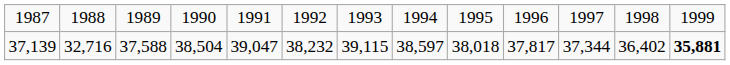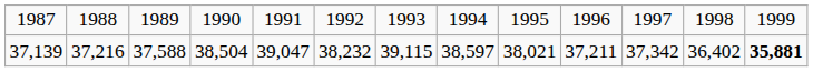37,139 | column 2: 32,716 -> 37,216
37,139 | column 9: 38,018 -> 38,021
37,139 | column 10: 37,817 -> 37,211
37,139 | column 11: 37,344 -> 37,342
